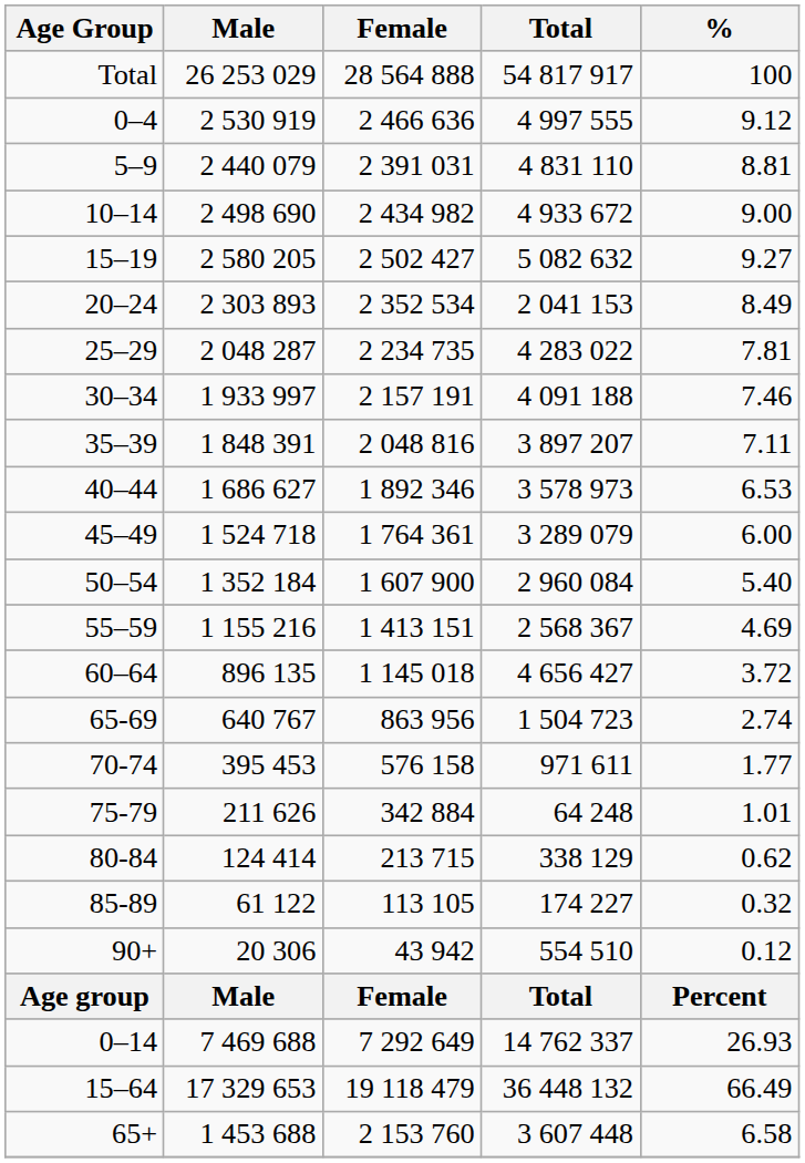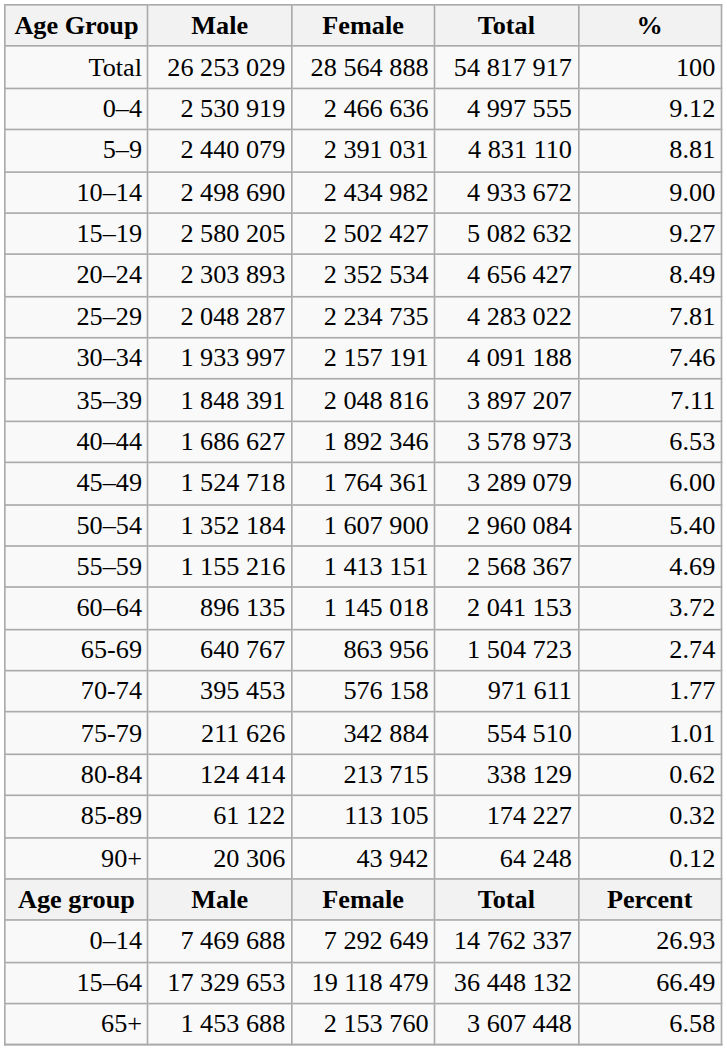20–24 | Total: 2 041 153 -> 4 656 427
60–64 | Total: 4 656 427 -> 2 041 153
75-79 | Total: 64 248 -> 554 510
90+ | Total: 554 510 -> 64 248
